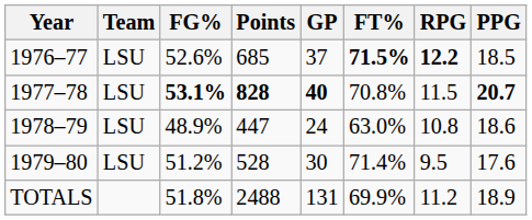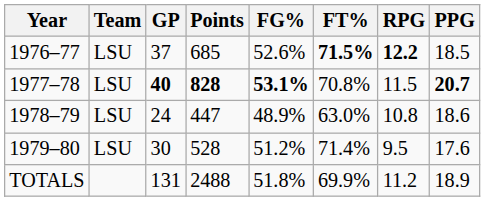columns swapped: GP <-> FG%
